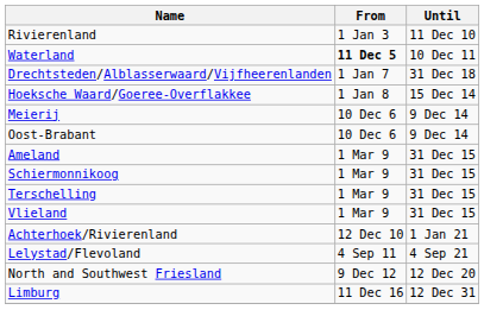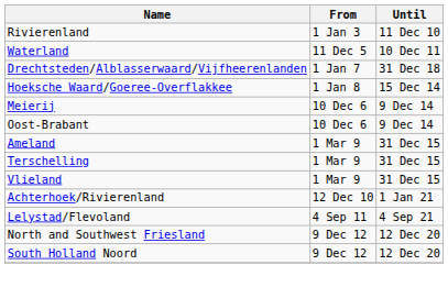Waterland | From: bold -> normal
- row: Schiermonnikoog | 1 Mar 9 | 31 Dec 15
+ row: South Holland Noord | 9 Dec 12 | 12 Dec 20
- row: Limburg | 11 Dec 16 | 12 Dec 31
